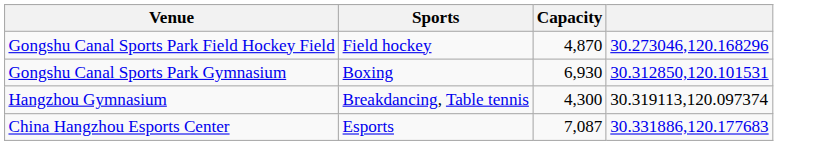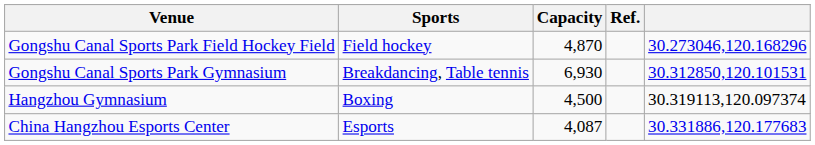+ column: Ref.
Gongshu Canal Sports Park Gymnasium | Sports: Boxing -> Breakdancing, Table tennis
Hangzhou Gymnasium | Sports: Breakdancing, Table tennis -> Boxing
Hangzhou Gymnasium | Capacity: 4,300 -> 4,500
China Hangzhou Esports Center | Capacity: 7,087 -> 4,087
